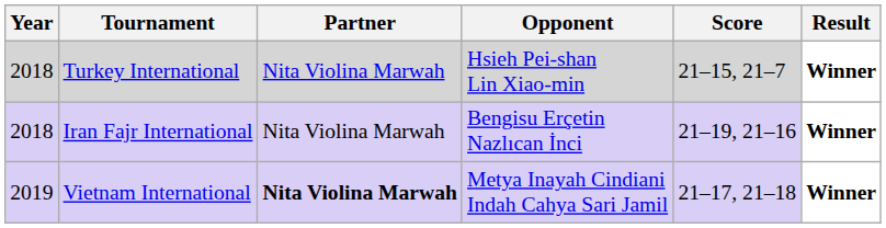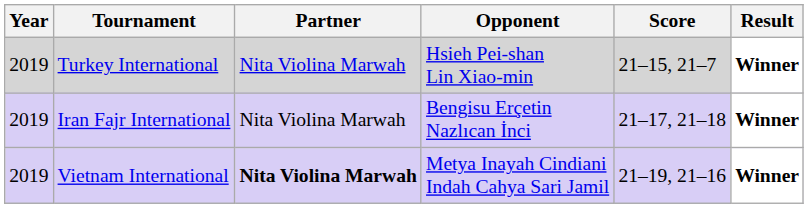Turkey International | Year: 2018 -> 2019
Iran Fajr International | Year: 2018 -> 2019
Iran Fajr International | Score: 21–19, 21–16 -> 21–17, 21–18
Vietnam International | Score: 21–17, 21–18 -> 21–19, 21–16
